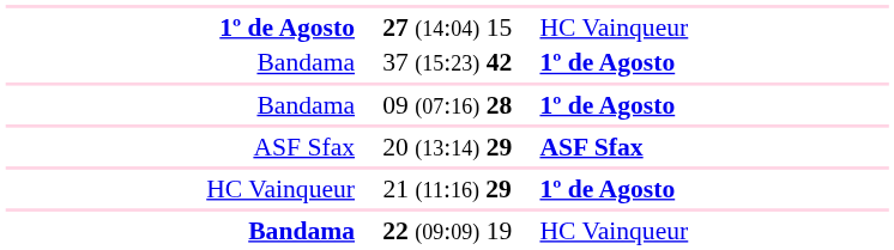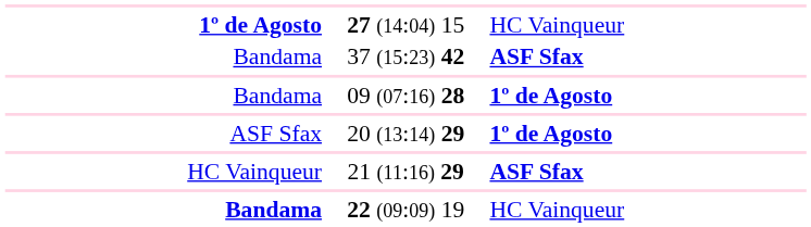37 (15:23) 42 | column 3: 1º de Agosto -> ASF Sfax
20 (13:14) 29 | column 3: ASF Sfax -> 1º de Agosto
21 (11:16) 29 | column 3: 1º de Agosto -> ASF Sfax
